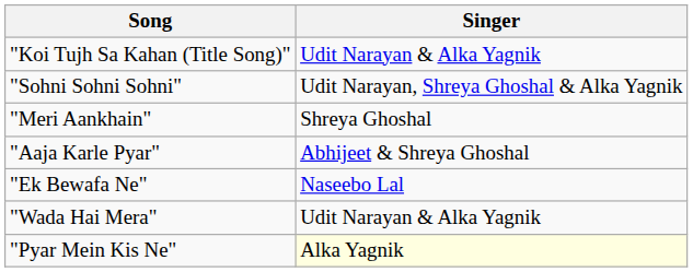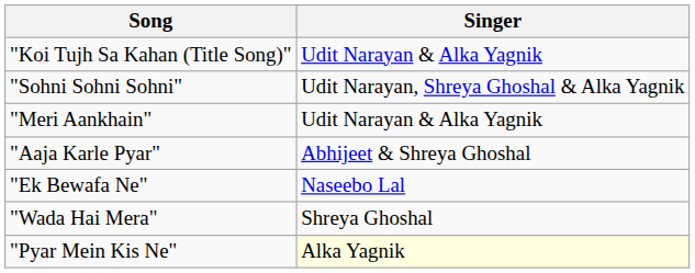"Meri Aankhain" | Singer: Shreya Ghoshal -> Udit Narayan & Alka Yagnik
"Wada Hai Mera" | Singer: Udit Narayan & Alka Yagnik -> Shreya Ghoshal
